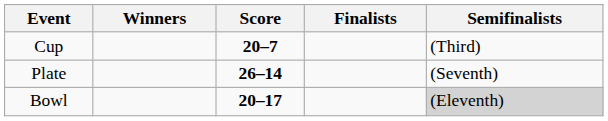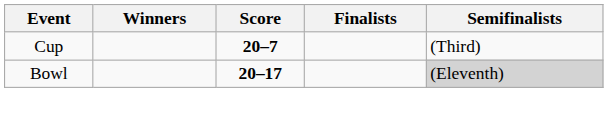- row: Plate | 26–14 | (Seventh)
